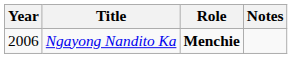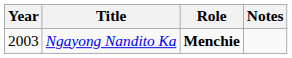Ngayong Nandito Ka | Year: 2006 -> 2003
